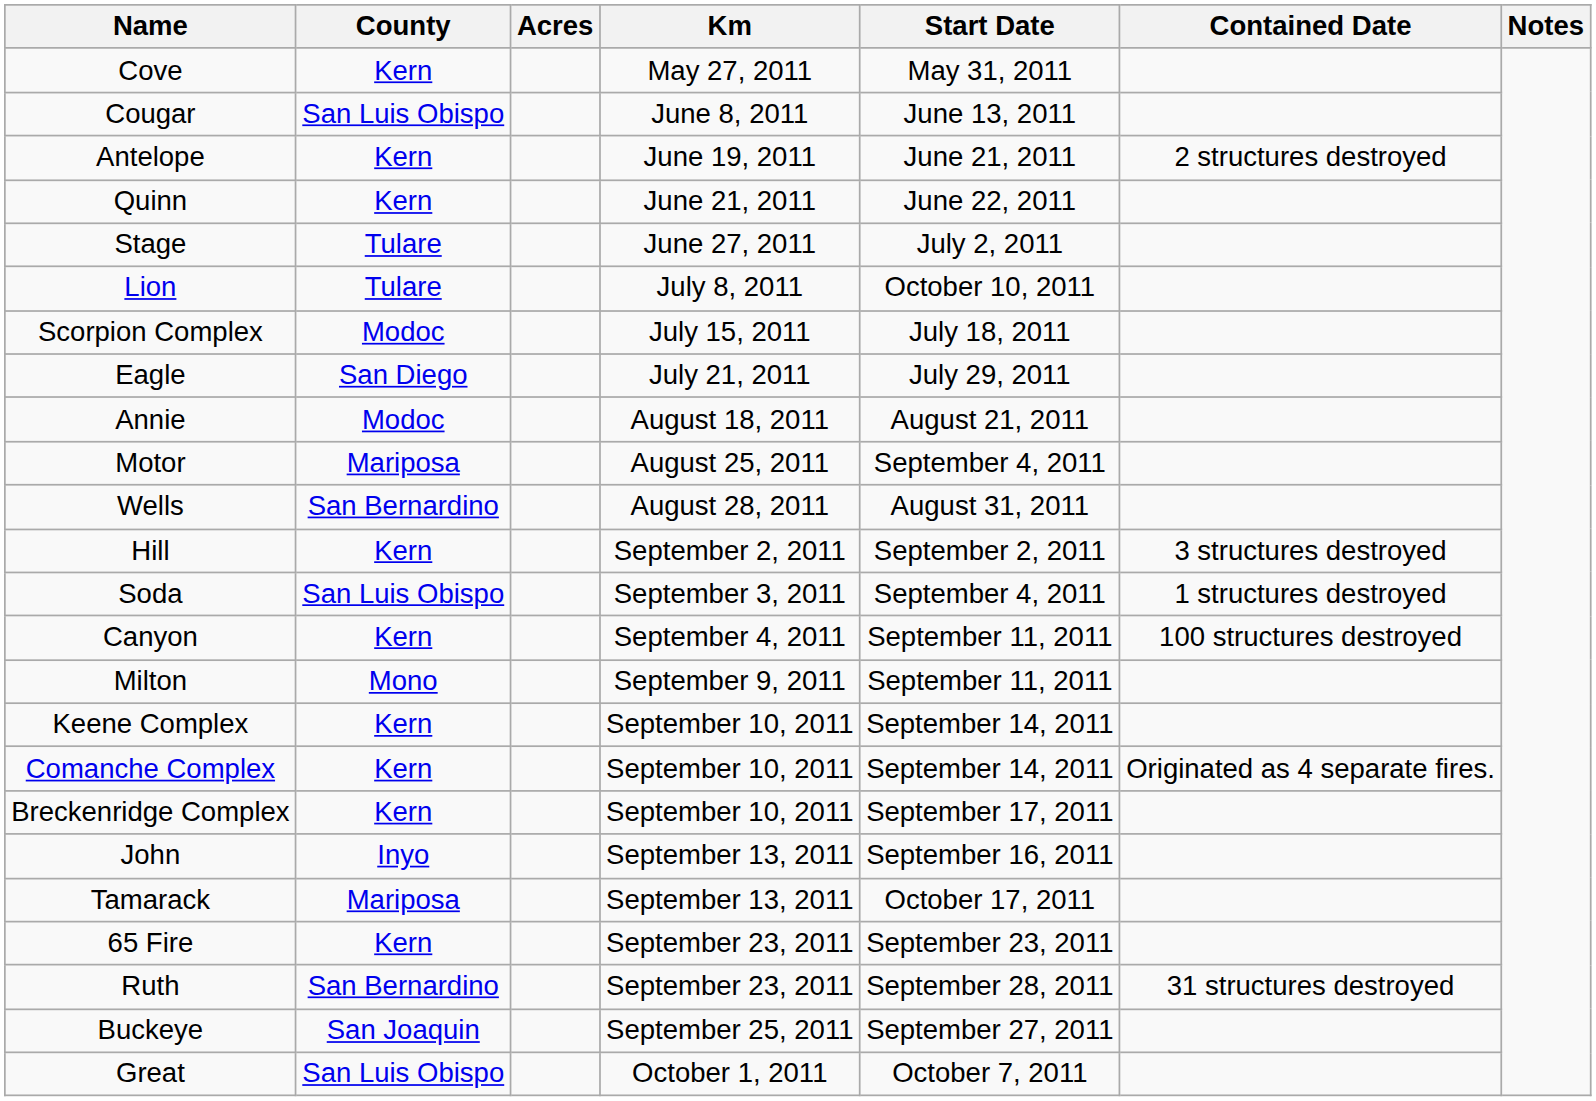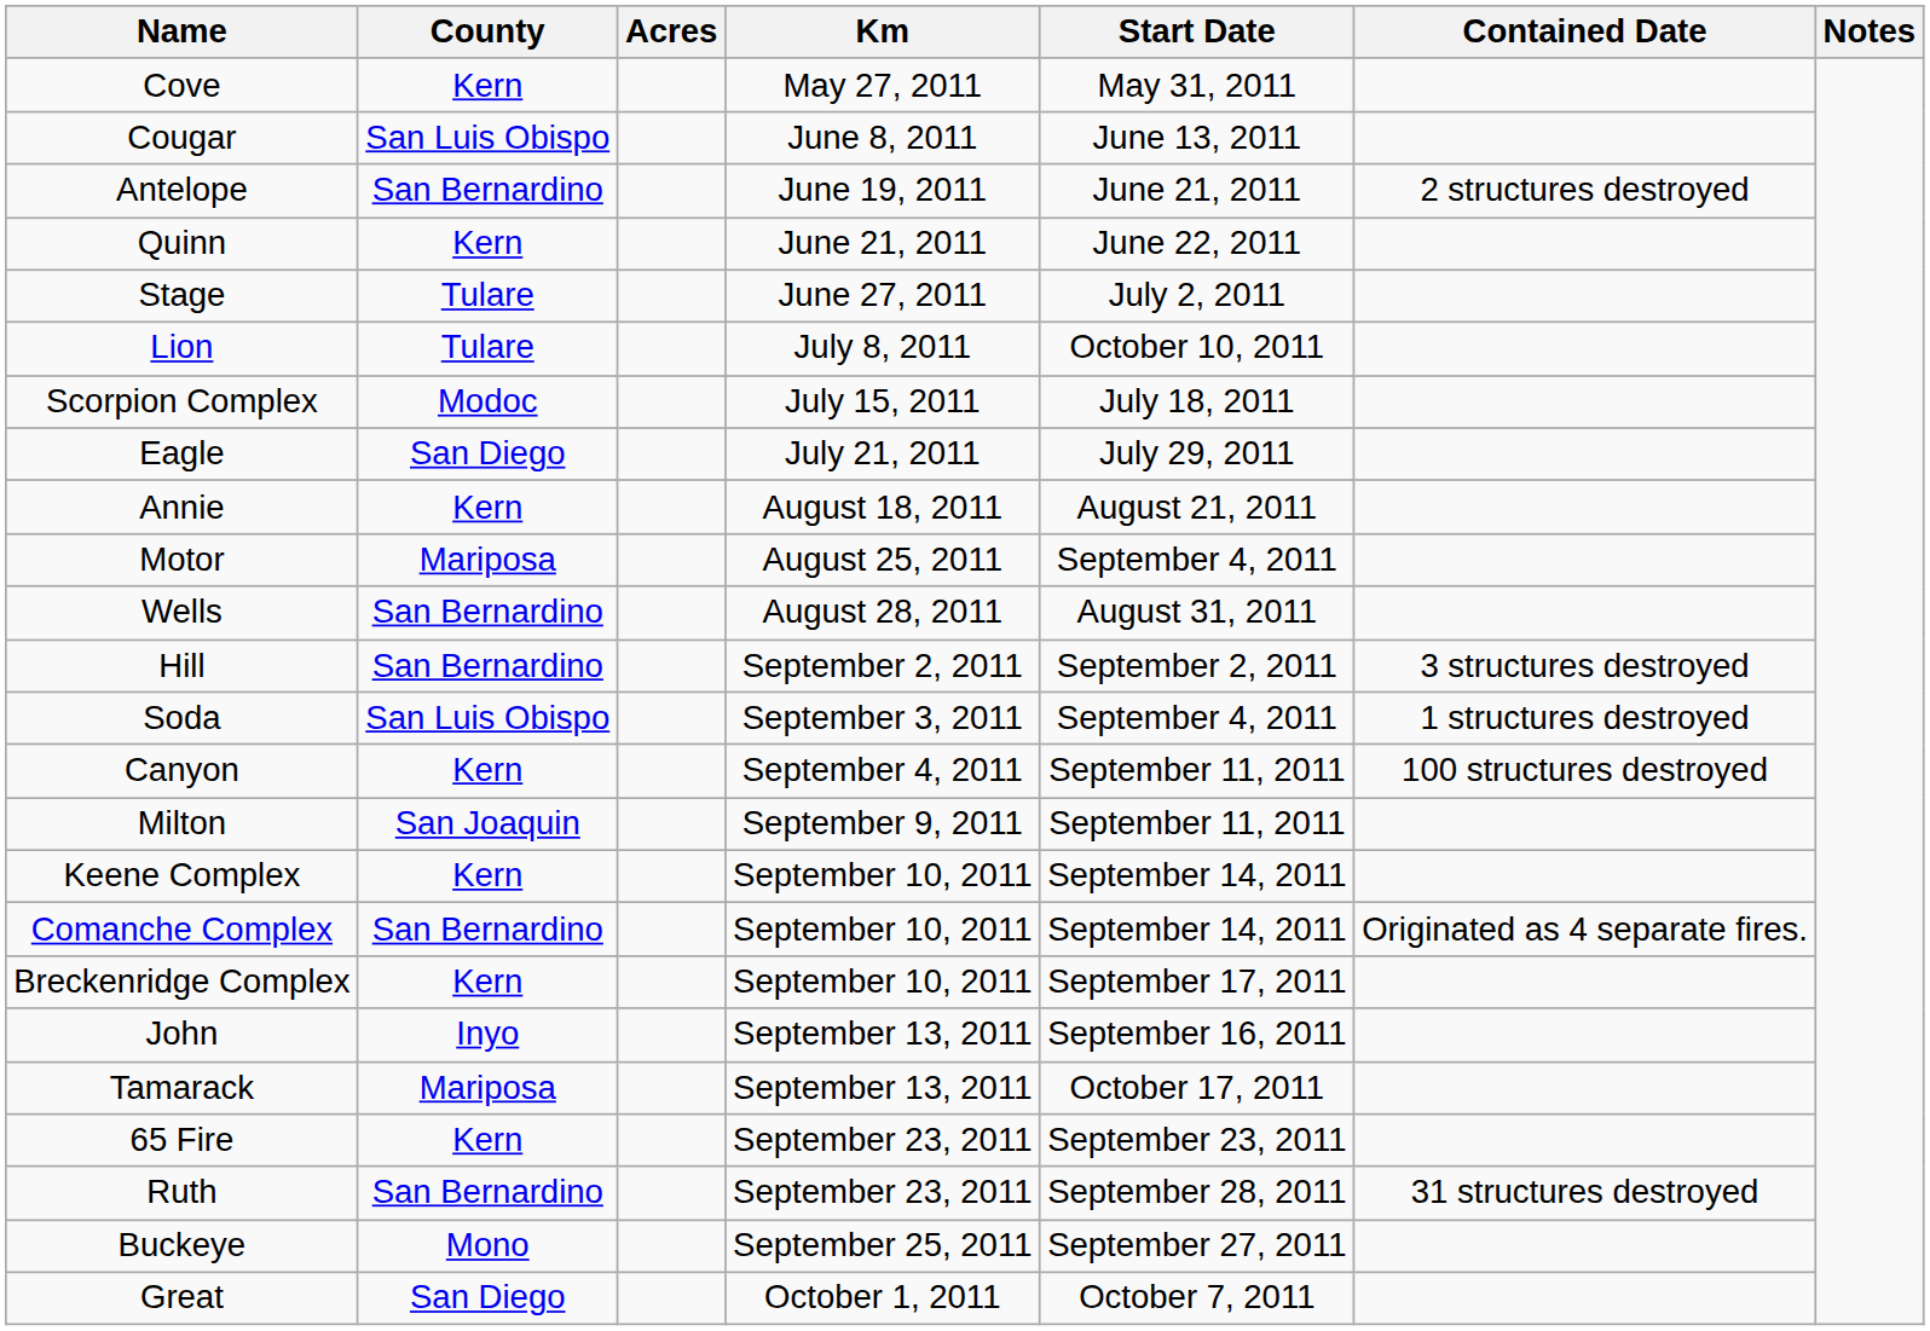Antelope | County: Kern -> San Bernardino
Annie | County: Modoc -> Kern
Hill | County: Kern -> San Bernardino
Milton | County: Mono -> San Joaquin
Comanche Complex | County: Kern -> San Bernardino
Buckeye | County: San Joaquin -> Mono
Great | County: San Luis Obispo -> San Diego
